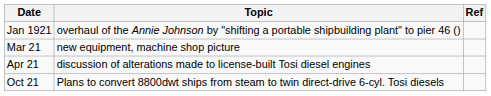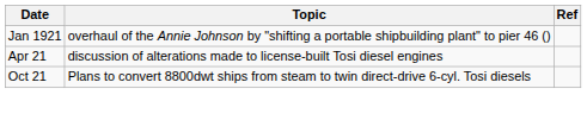- row: Mar 21 | new equipment, machine shop picture
